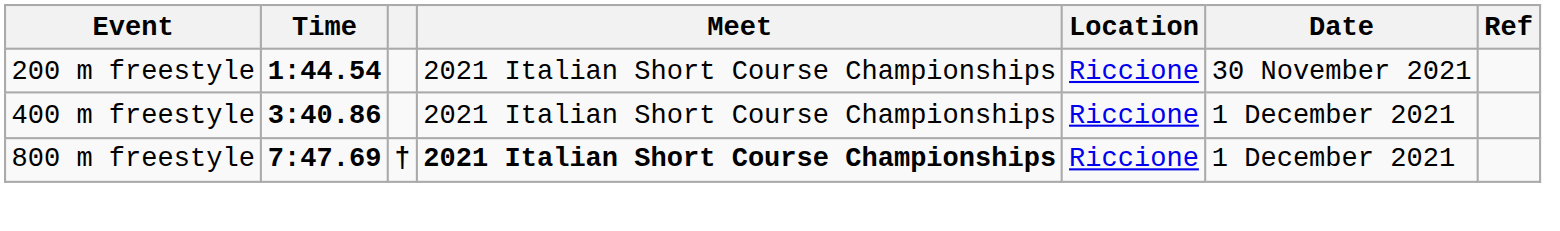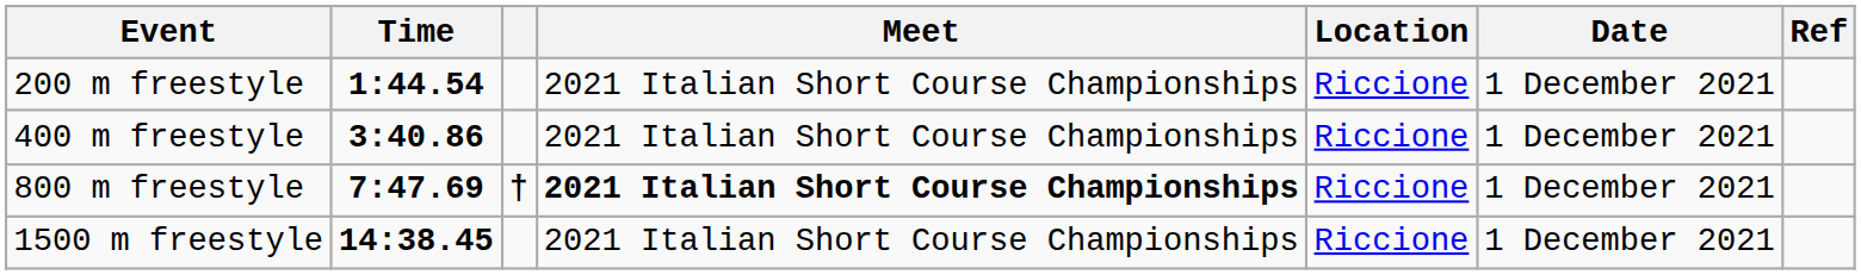200 m freestyle | Date: 30 November 2021 -> 1 December 2021
+ row: 1500 m freestyle | 14:38.45 | 2021 Italian Short Course Championships | Riccione | 1 December 2021
